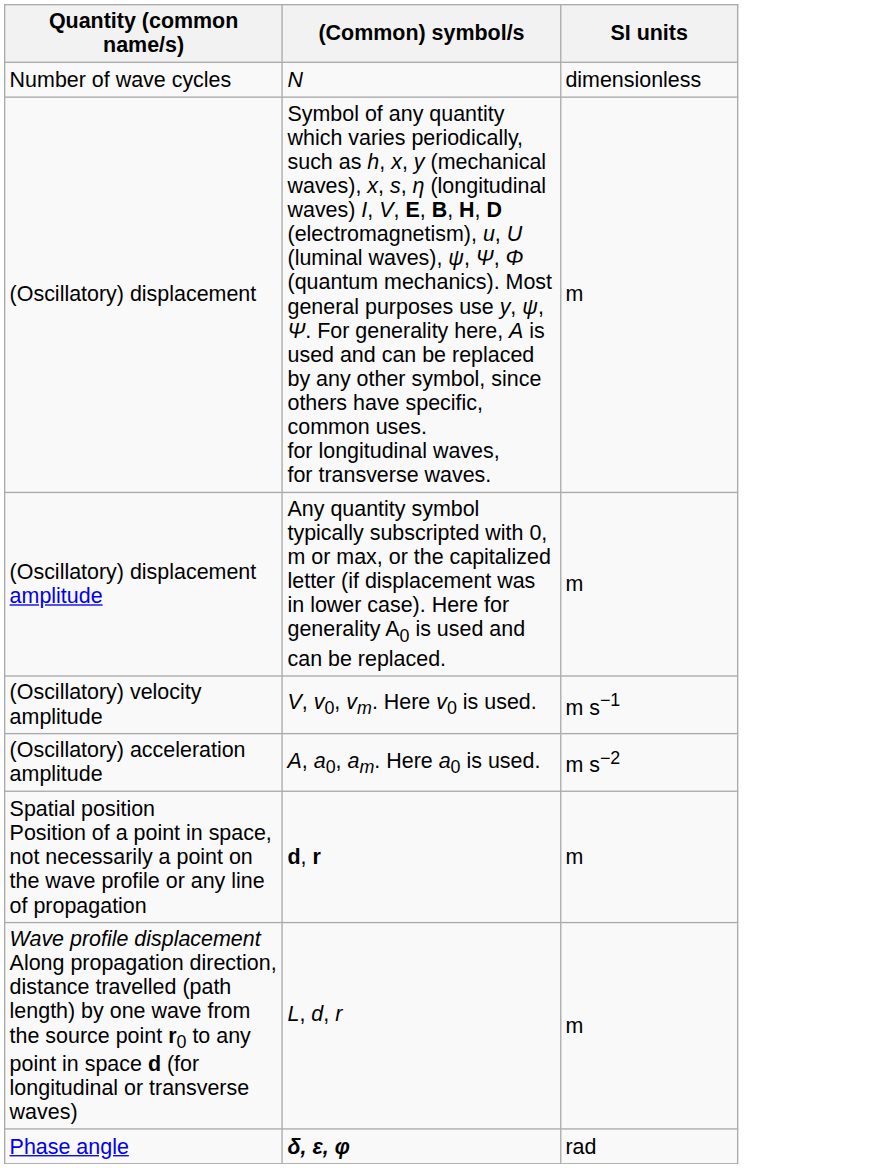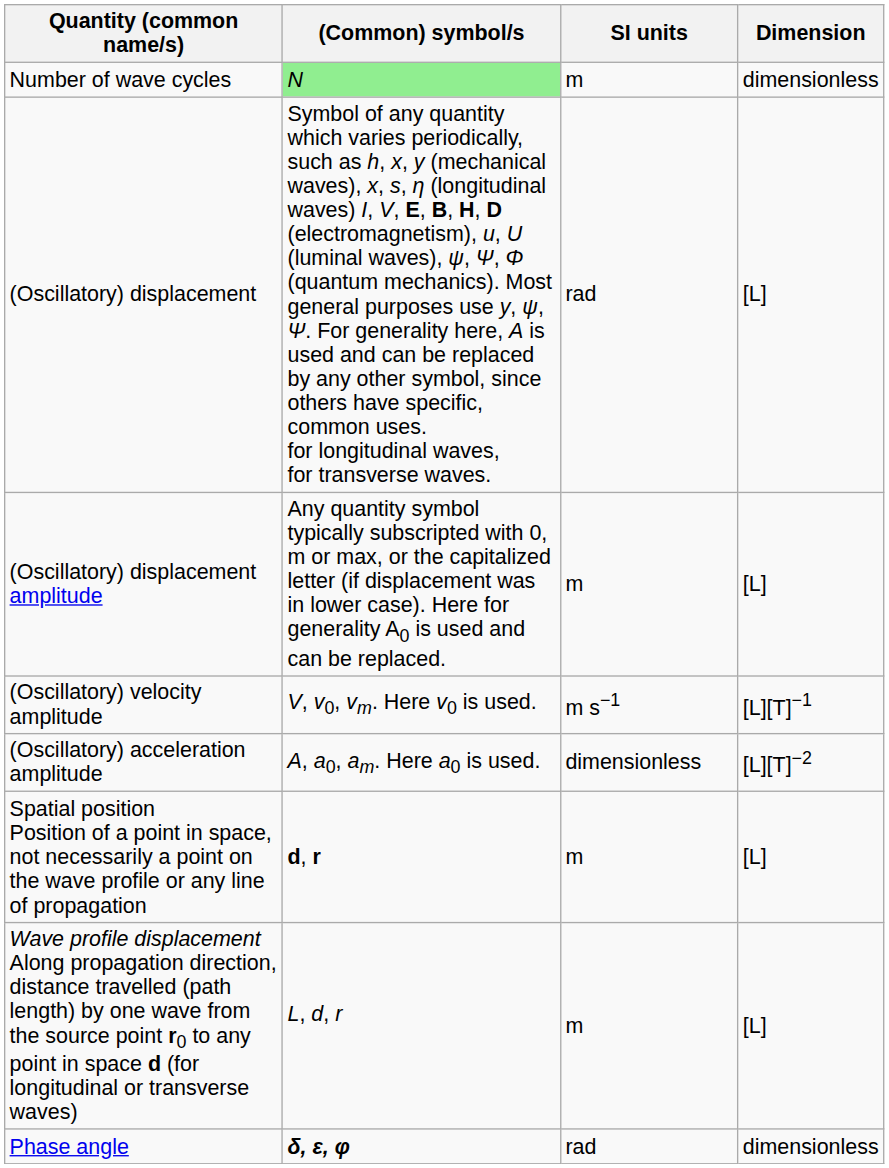+ column: Dimension | dimensionless | [L] | [L] | [L][T]−1 | [L][T]−2 | [L] | [L] | dimensionless
Number of wave cycles | (Common) symbol/s: no background -> lightgreen background
Number of wave cycles | SI units: dimensionless -> m
(Oscillatory) displacement | SI units: m -> rad
(Oscillatory) acceleration amplitude | SI units: m s−2 -> dimensionless
